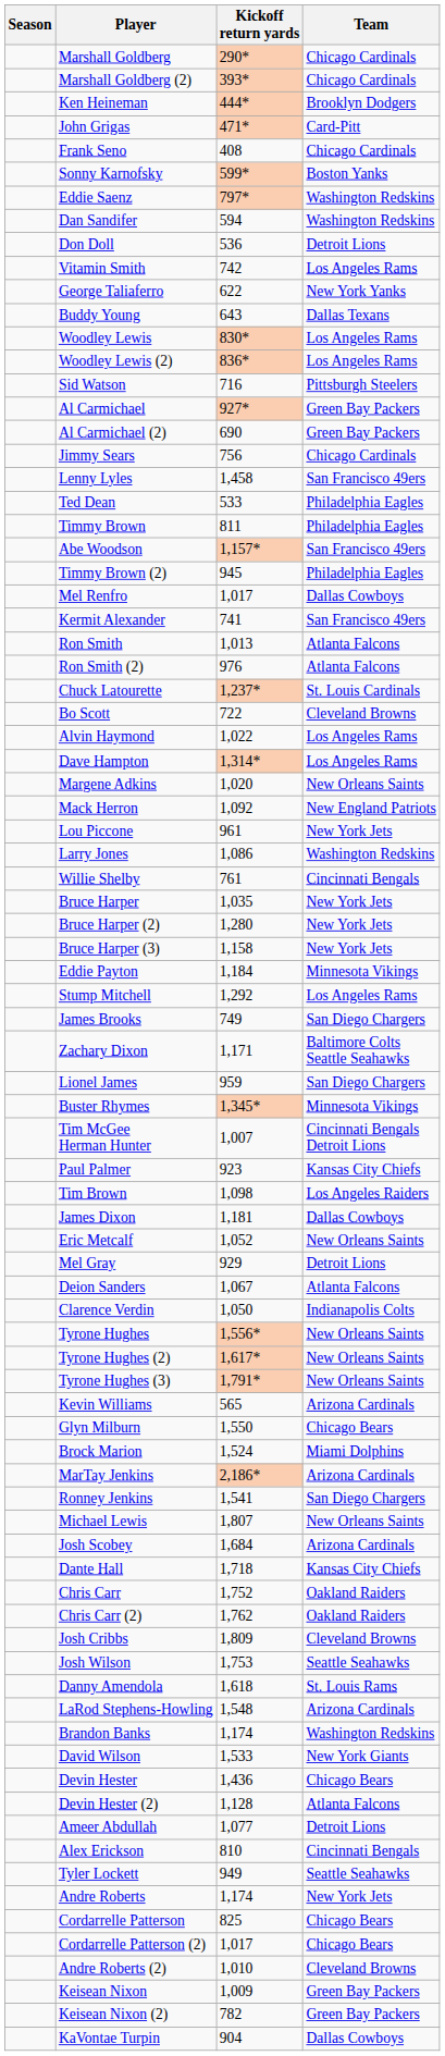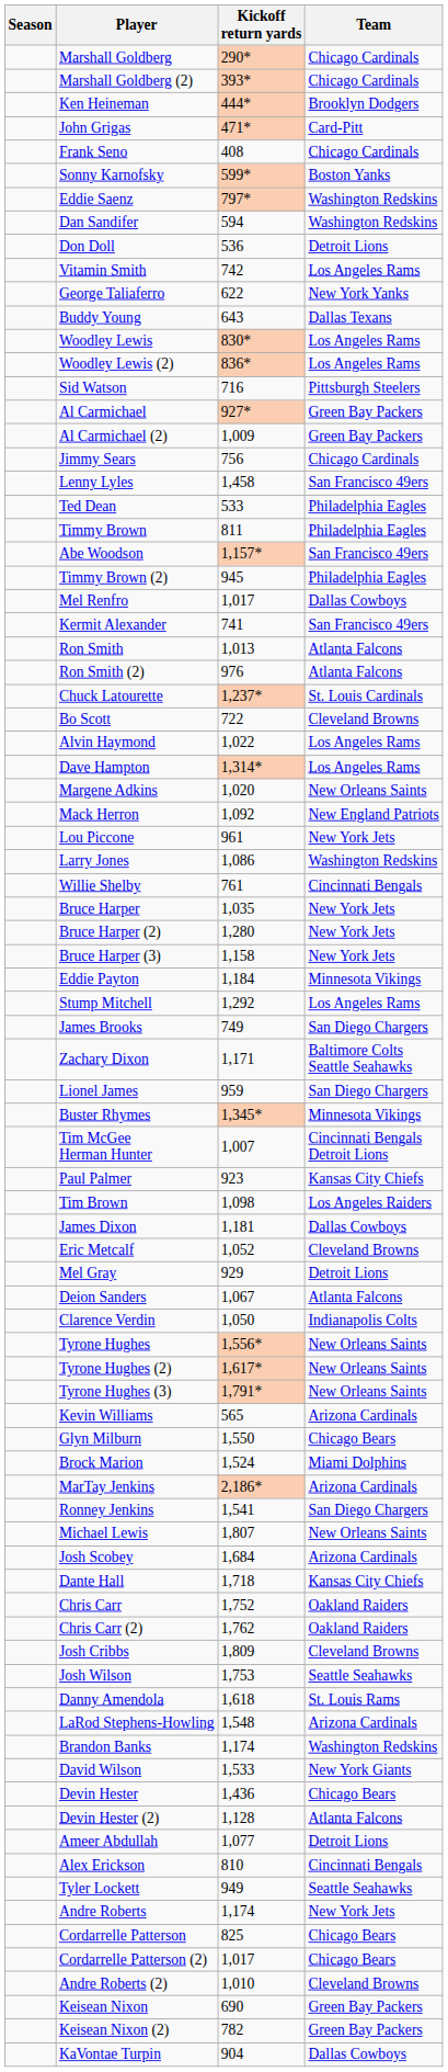Al Carmichael (2) | Kickoff return yards: 690 -> 1,009
Eric Metcalf | Team: New Orleans Saints -> Cleveland Browns
Keisean Nixon | Kickoff return yards: 1,009 -> 690
